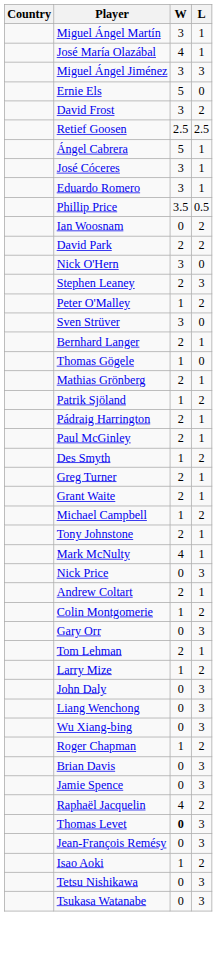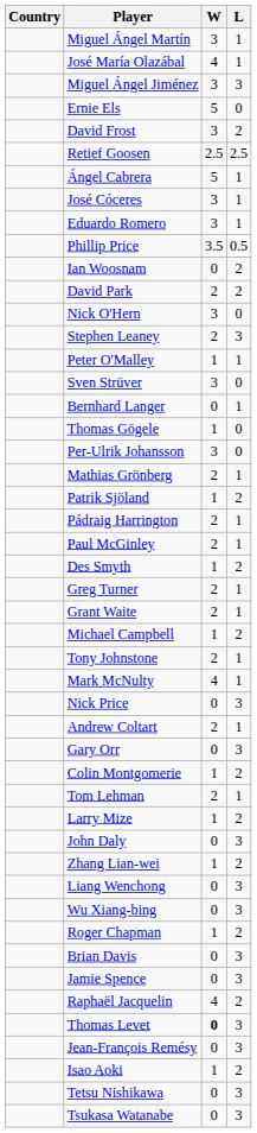Peter O'Malley | L: 2 -> 1
Bernhard Langer | W: 2 -> 0
+ row: Per-Ulrik Johansson | 3 | 0
rows swapped: Colin Montgomerie <-> Gary Orr
+ row: Zhang Lian-wei | 1 | 2
